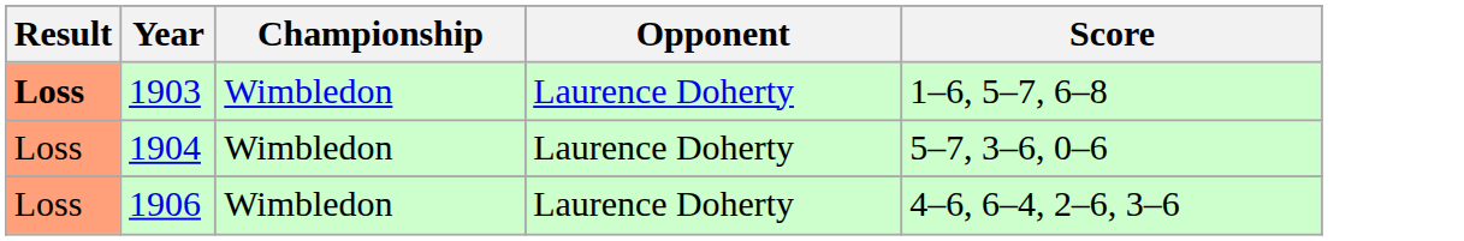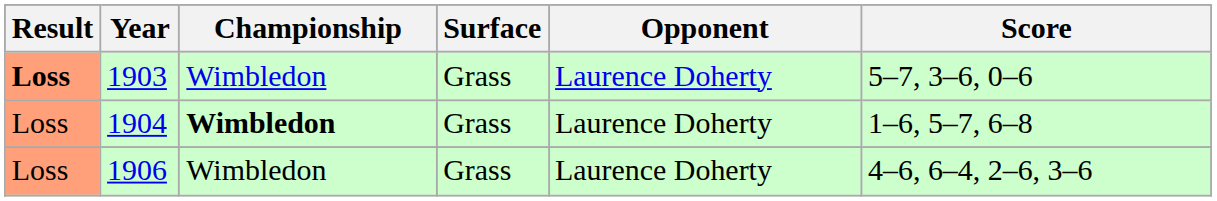+ column: Surface | Grass | Grass | Grass
1903 | Score: 1–6, 5–7, 6–8 -> 5–7, 3–6, 0–6
1904 | Championship: normal -> bold
1904 | Score: 5–7, 3–6, 0–6 -> 1–6, 5–7, 6–8
